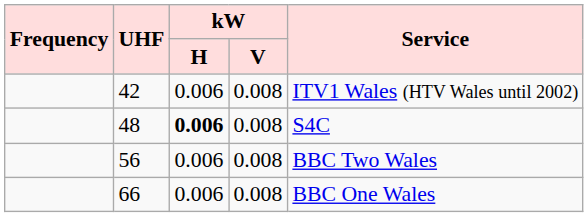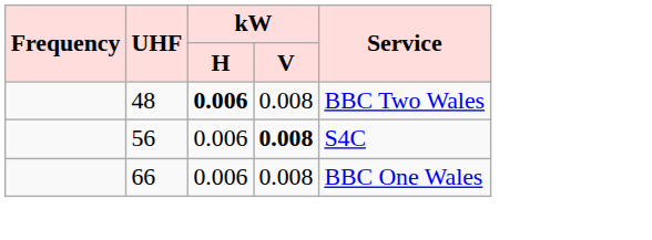- row: 42 | 0.006 | 0.008 | ITV1 Wales (HTV Wales until 2002)
48 | Service: S4C -> BBC Two Wales
56 | kW / V: normal -> bold
56 | Service: BBC Two Wales -> S4C
